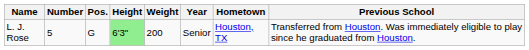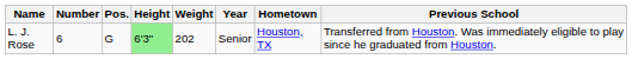L. J. Rose | Number: 5 -> 6
L. J. Rose | Weight: 200 -> 202
